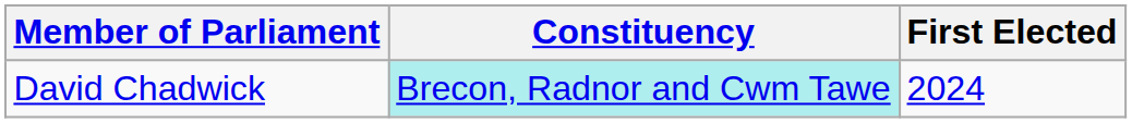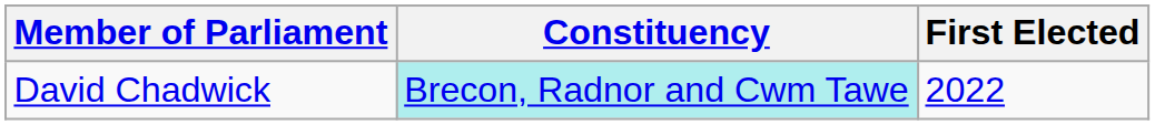David Chadwick | First Elected: 2024 -> 2022
